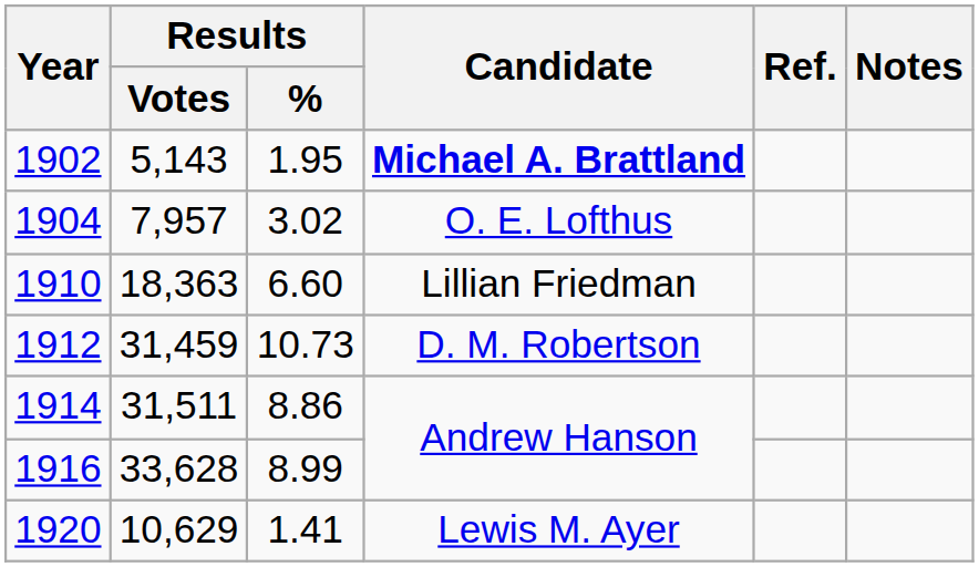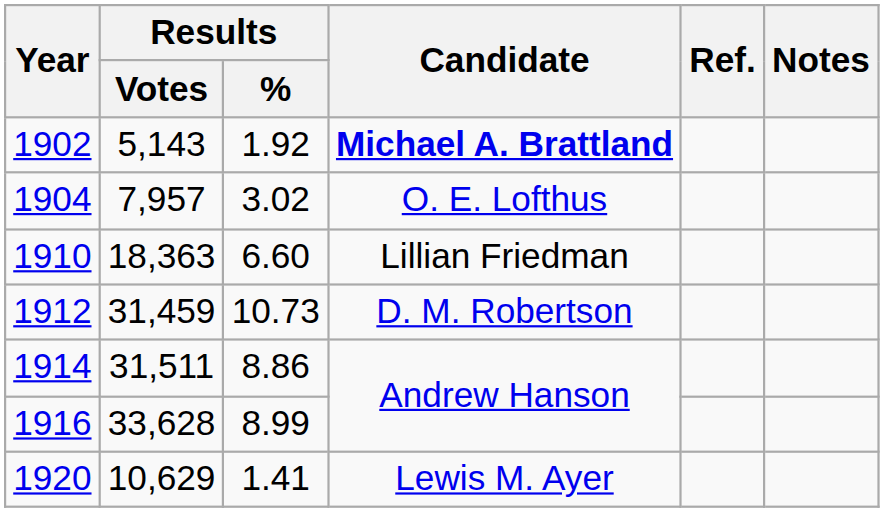1902 | Results / %: 1.95 -> 1.92
